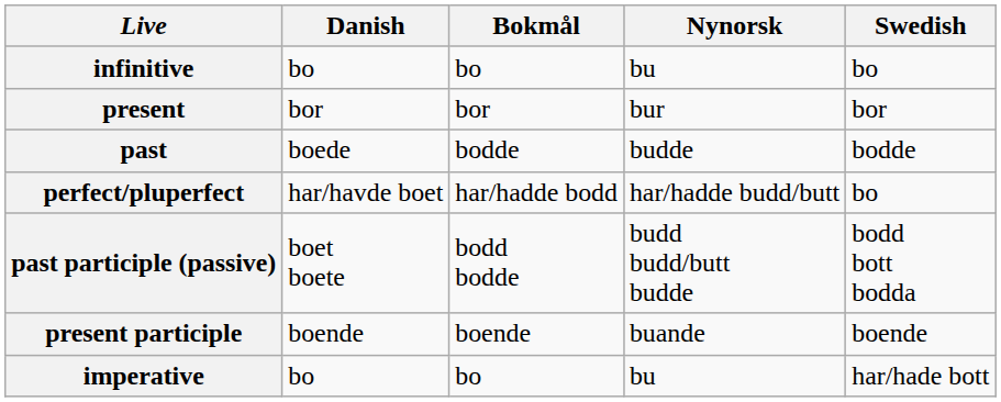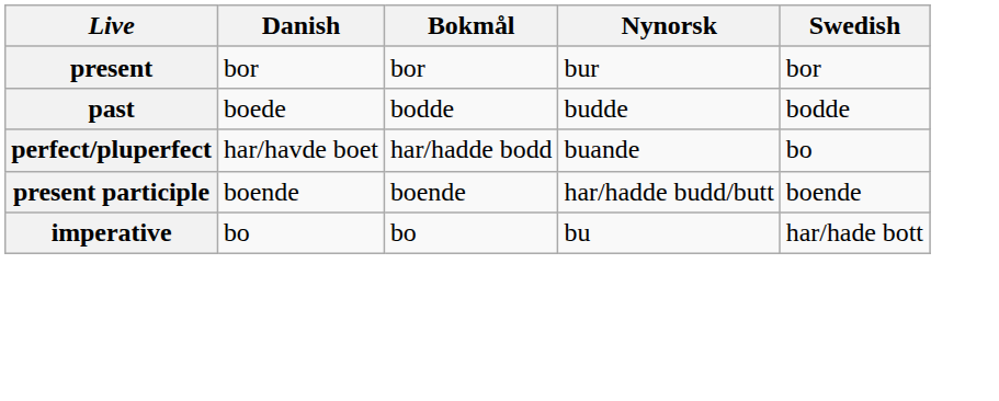- row: infinitive | bo | bo | bu | bo
perfect/pluperfect | Nynorsk: har/hadde budd/butt -> buande
- row: past participle (passive) | boet boete | bodd bodde | budd budd/butt budde | bodd bott bodda
present participle | Nynorsk: buande -> har/hadde budd/butt
